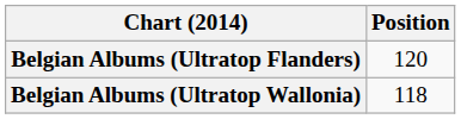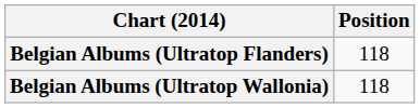Belgian Albums (Ultratop Flanders) | Position: 120 -> 118
